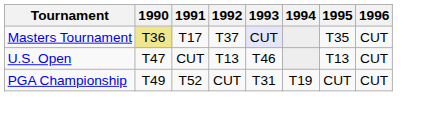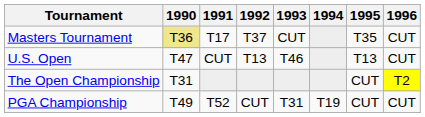Masters Tournament | 1993: lavender background -> no background
+ row: The Open Championship | T31 | CUT | T2
